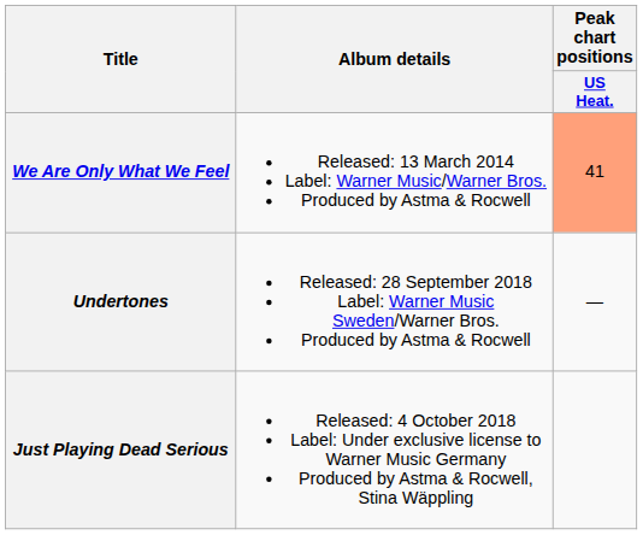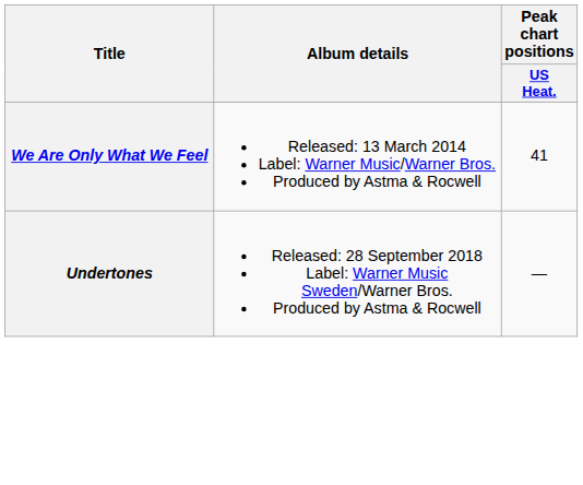We Are Only What We Feel | Peak chart positions / US Heat.: lightsalmon background -> no background
- row: Just Playing Dead Serious | Released: 4 October 2018 Label: Under exclusive license to Warner Music Germany Produced by Astma & Rocwell, Stina Wäppling
